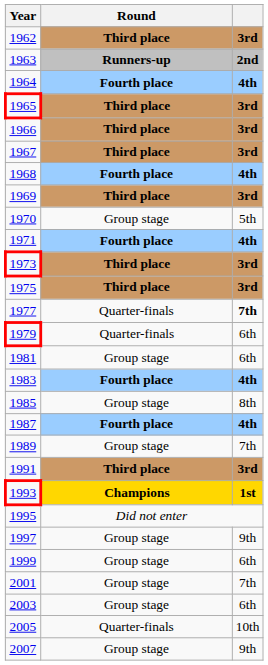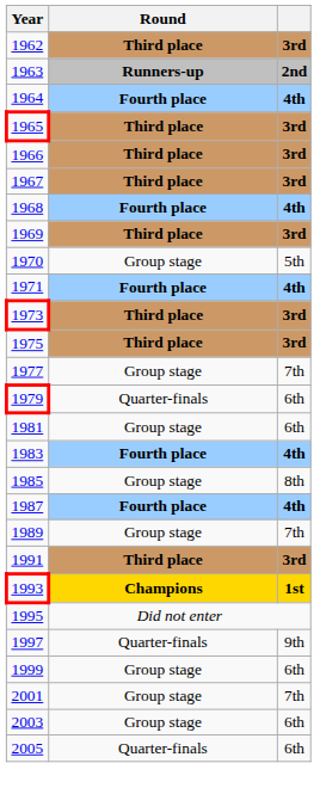1977 | Round: Quarter-finals -> Group stage
1977 | column 3: bold -> normal
1997 | Round: Group stage -> Quarter-finals
2005 | column 3: 10th -> 6th
- row: 2007 | Group stage | 9th
